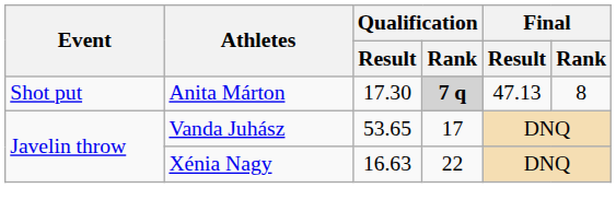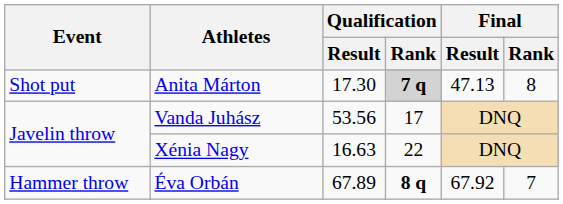Vanda Juhász | Qualification / Result: 53.65 -> 53.56
+ row: Hammer throw | Éva Orbán | 67.89 | 8 q | 67.92 | 7
